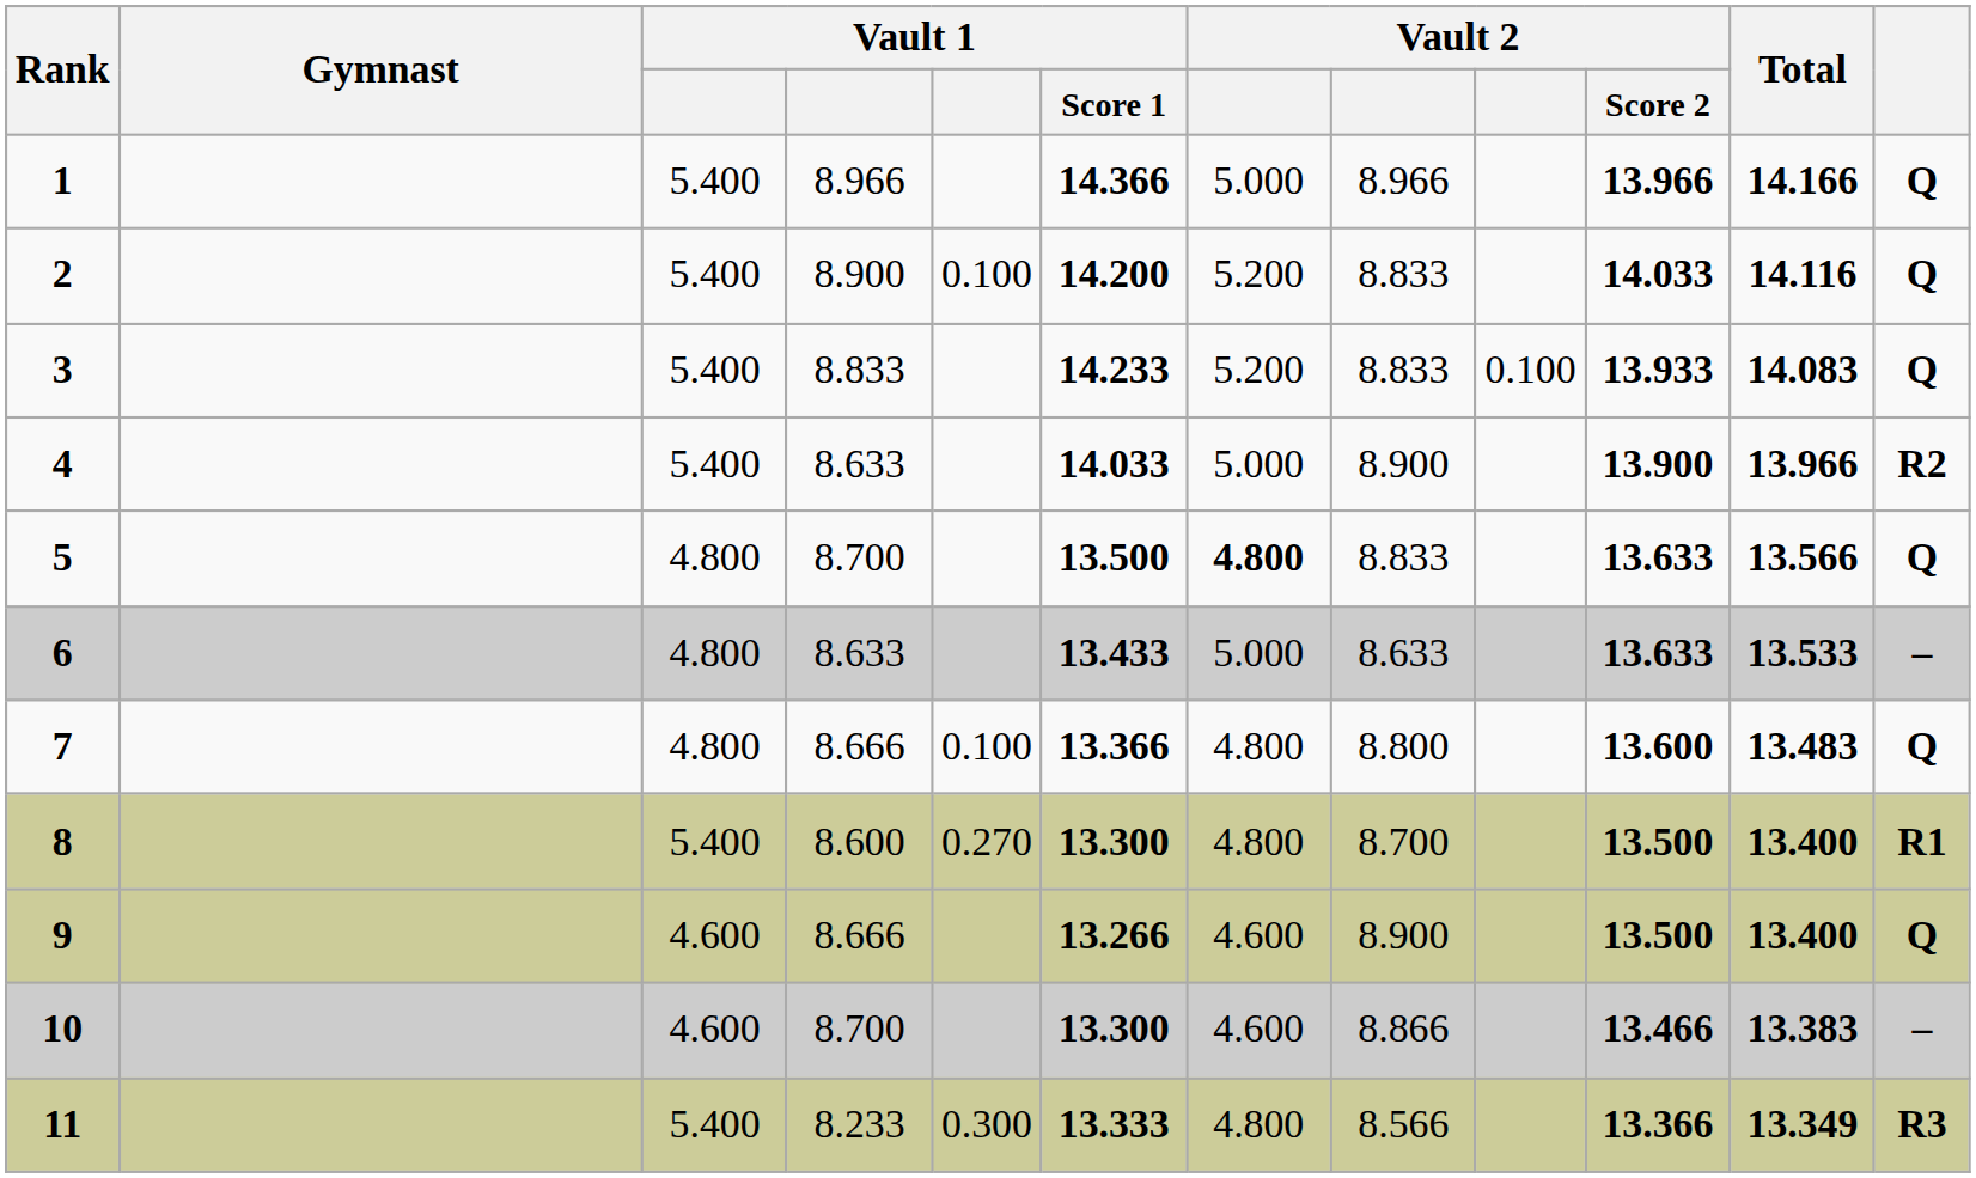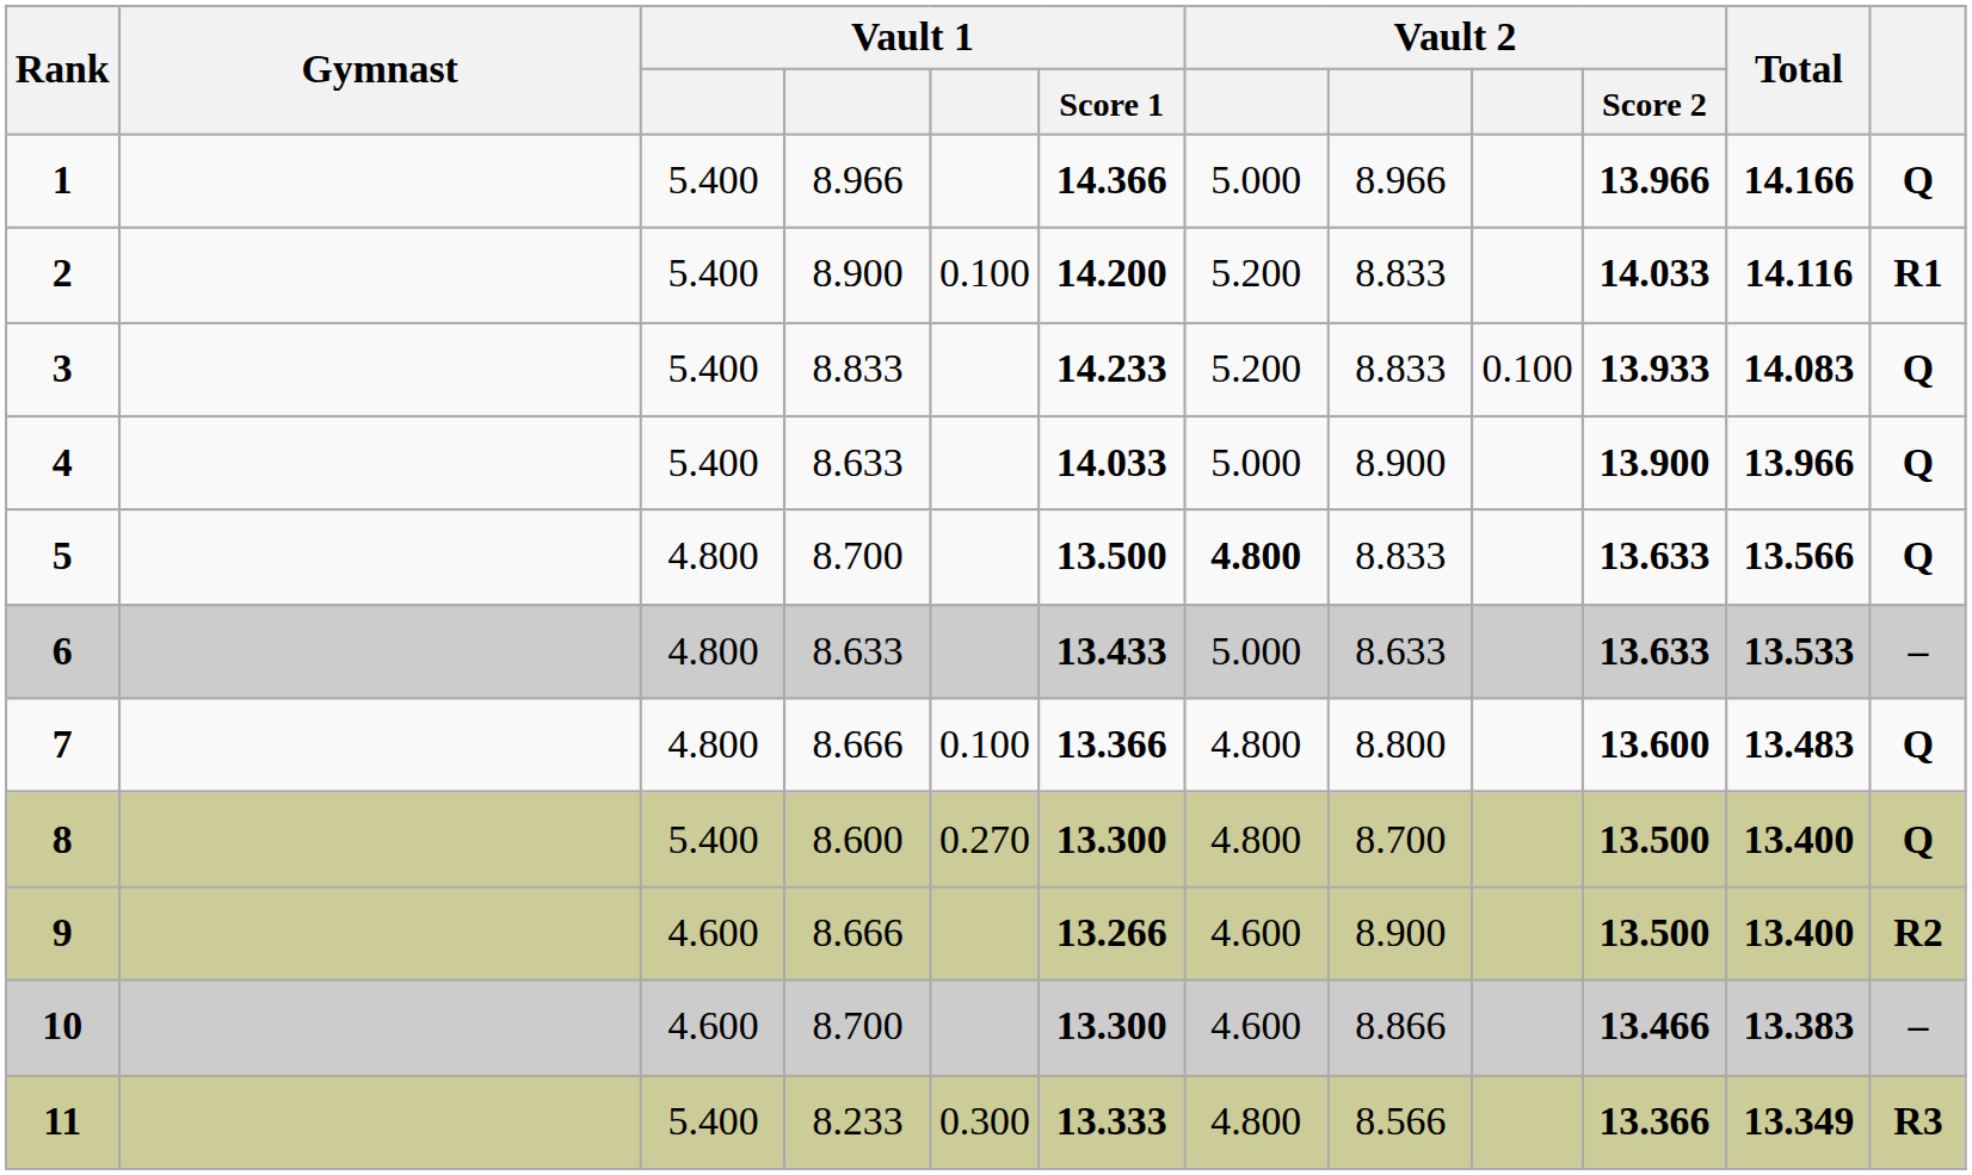2 | column 12: Q -> R1
4 | column 12: R2 -> Q
8 | column 12: R1 -> Q
9 | column 12: Q -> R2
